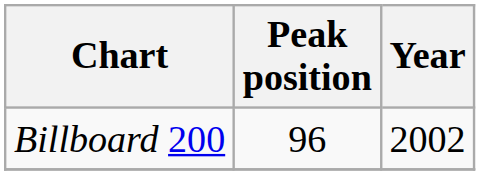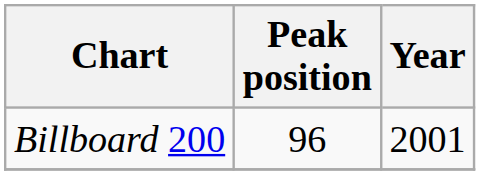Billboard 200 | Year: 2002 -> 2001
